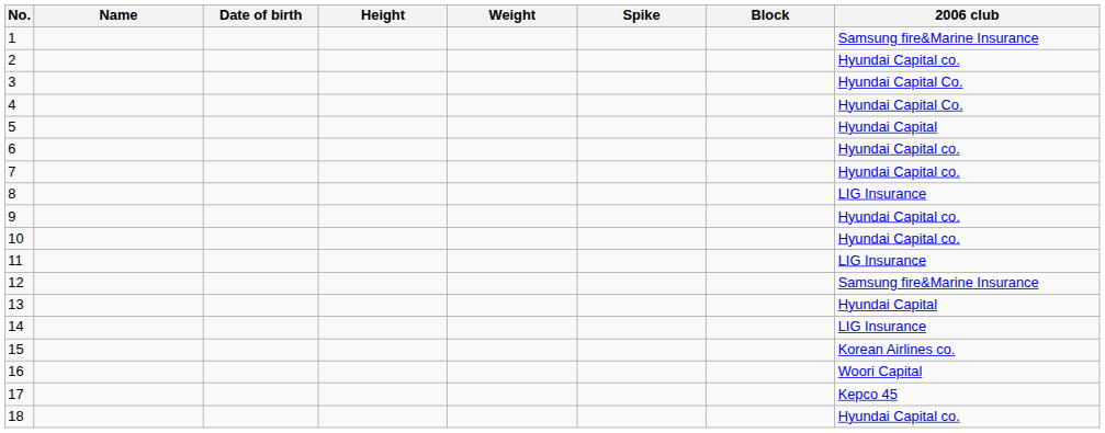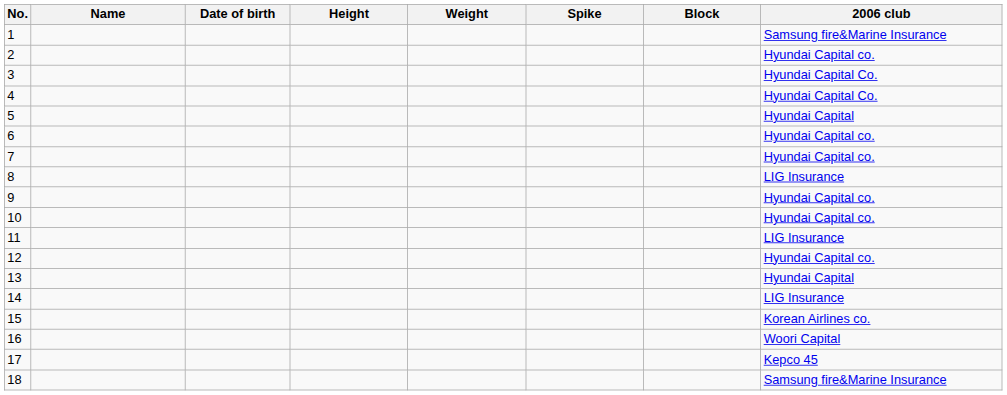12 | 2006 club: Samsung fire&Marine Insurance -> Hyundai Capital co.
18 | 2006 club: Hyundai Capital co. -> Samsung fire&Marine Insurance
